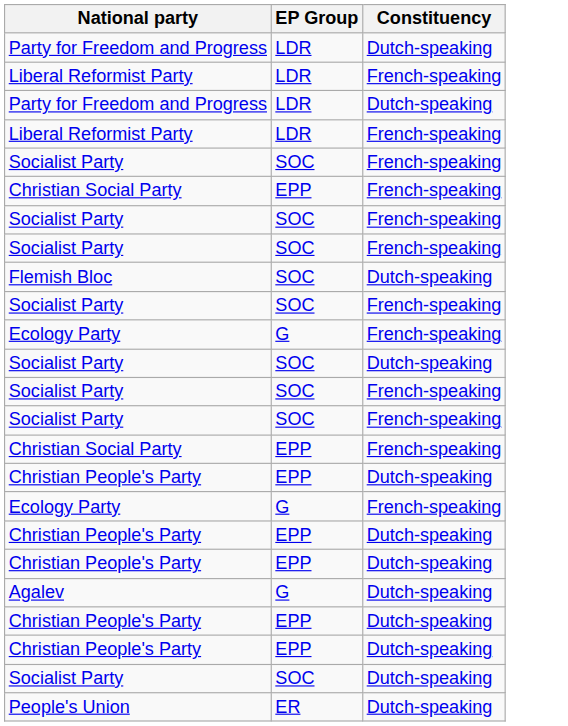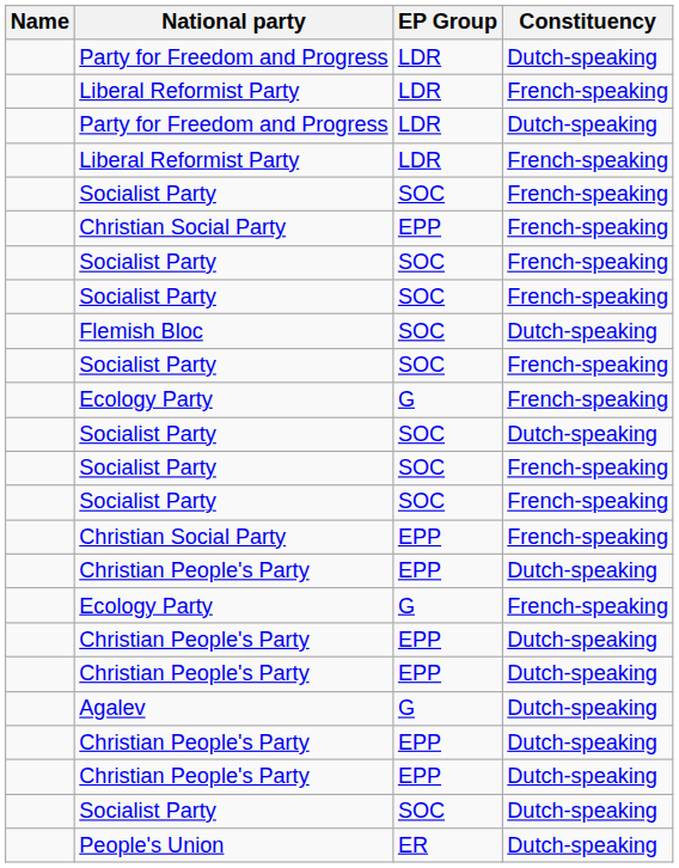+ column: Name
